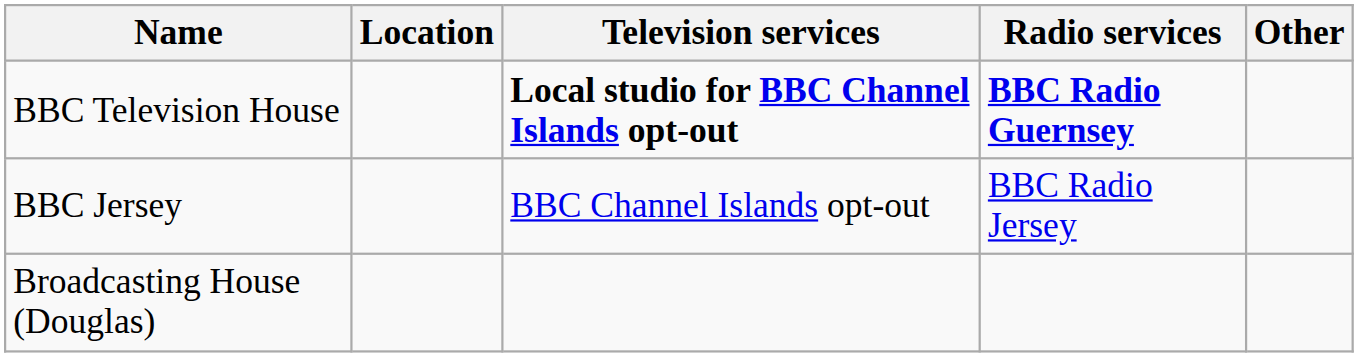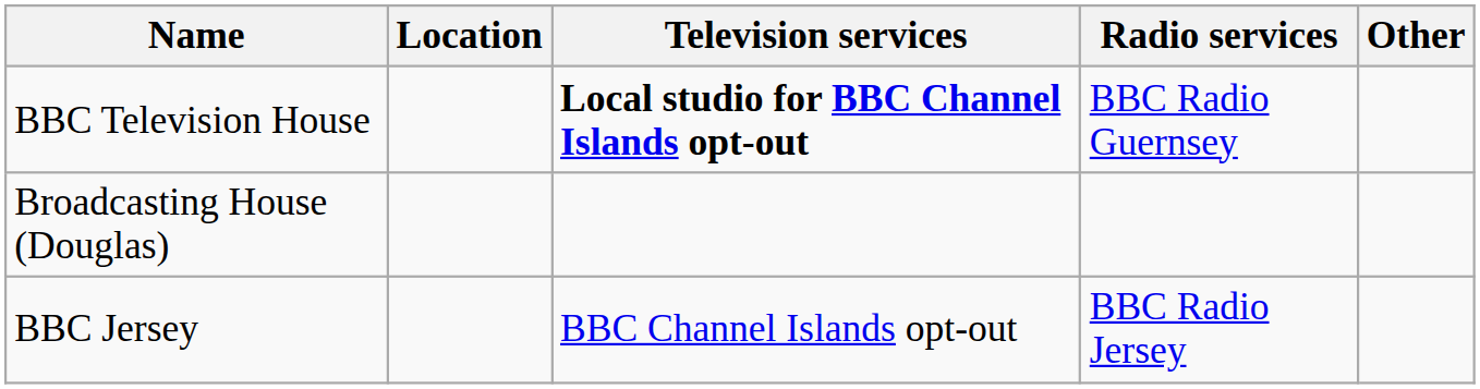BBC Television House | Radio services: bold -> normal
rows swapped: Broadcasting House (Douglas) <-> BBC Jersey
